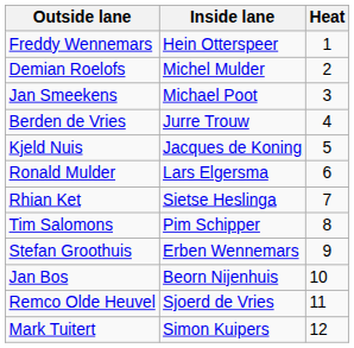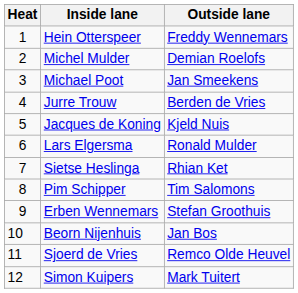columns swapped: Heat <-> Outside lane
